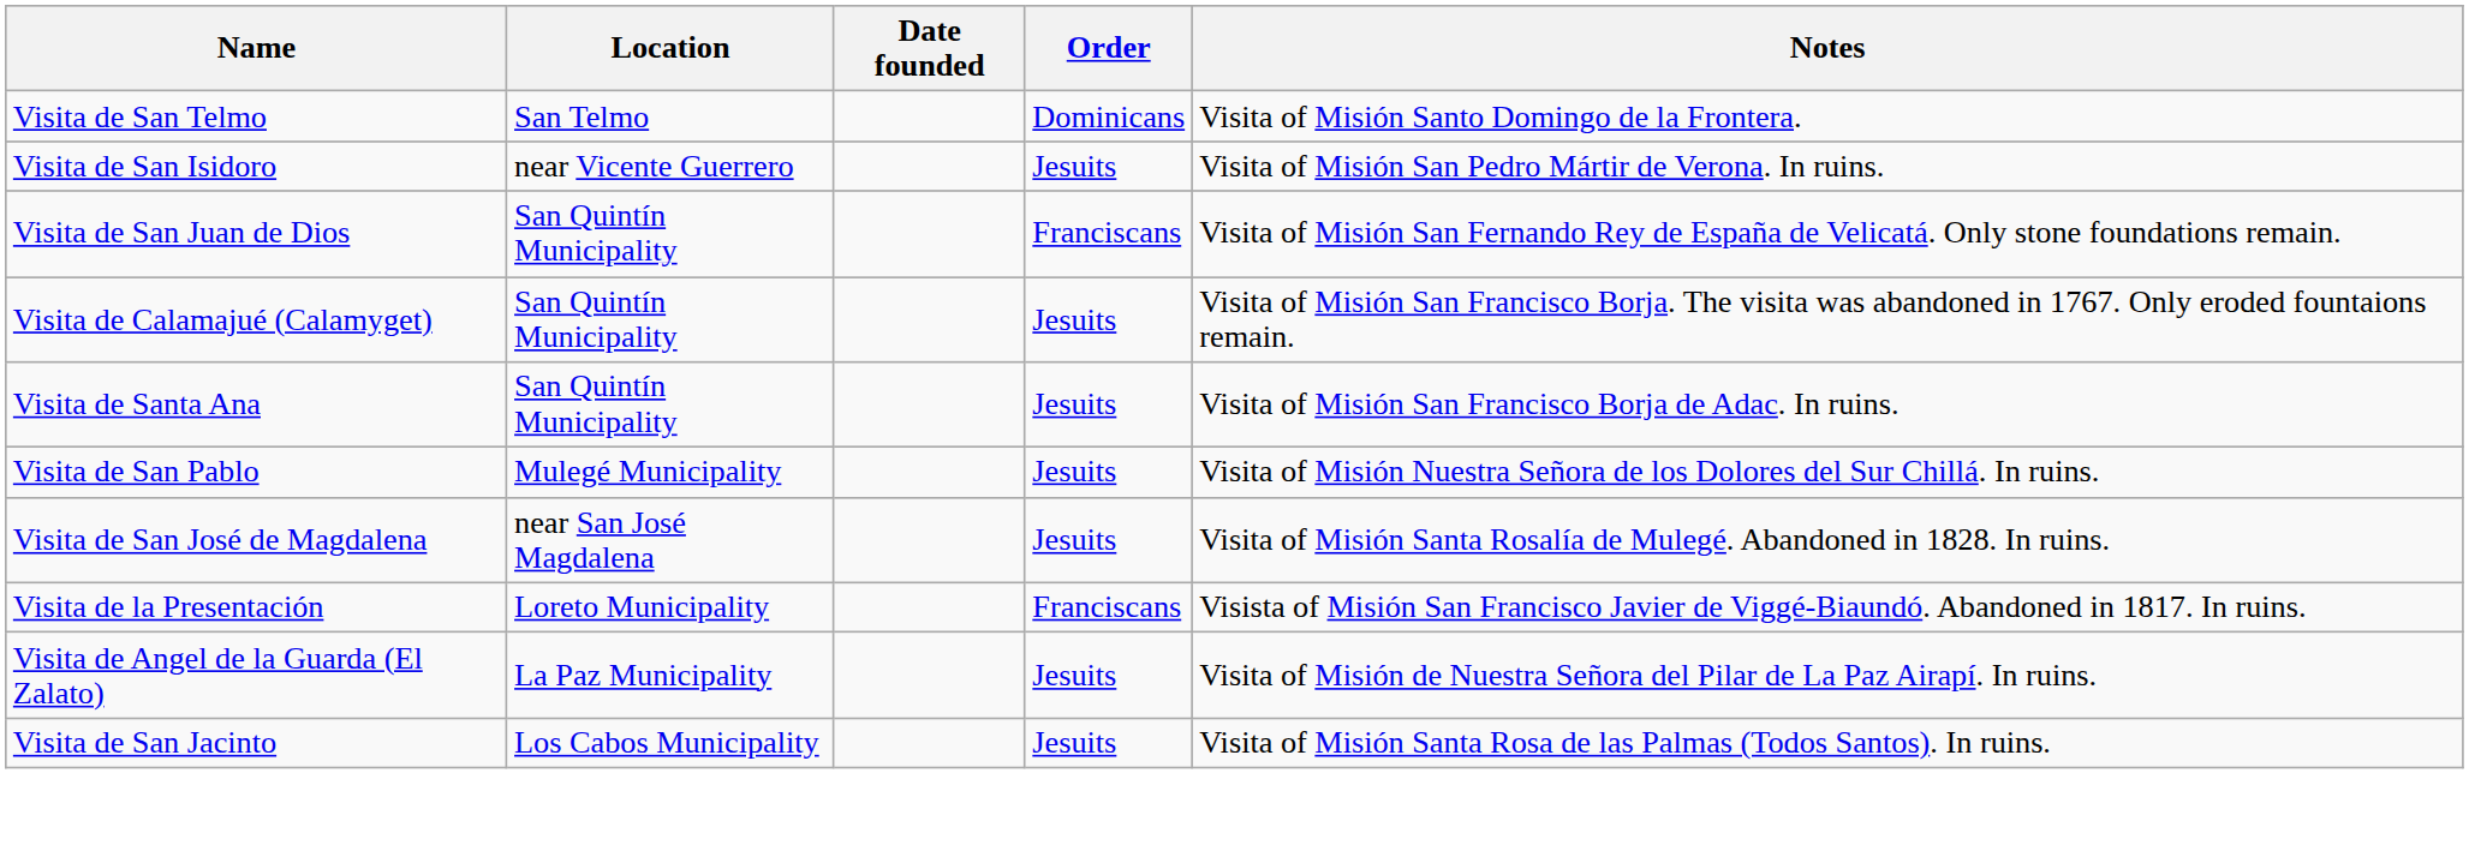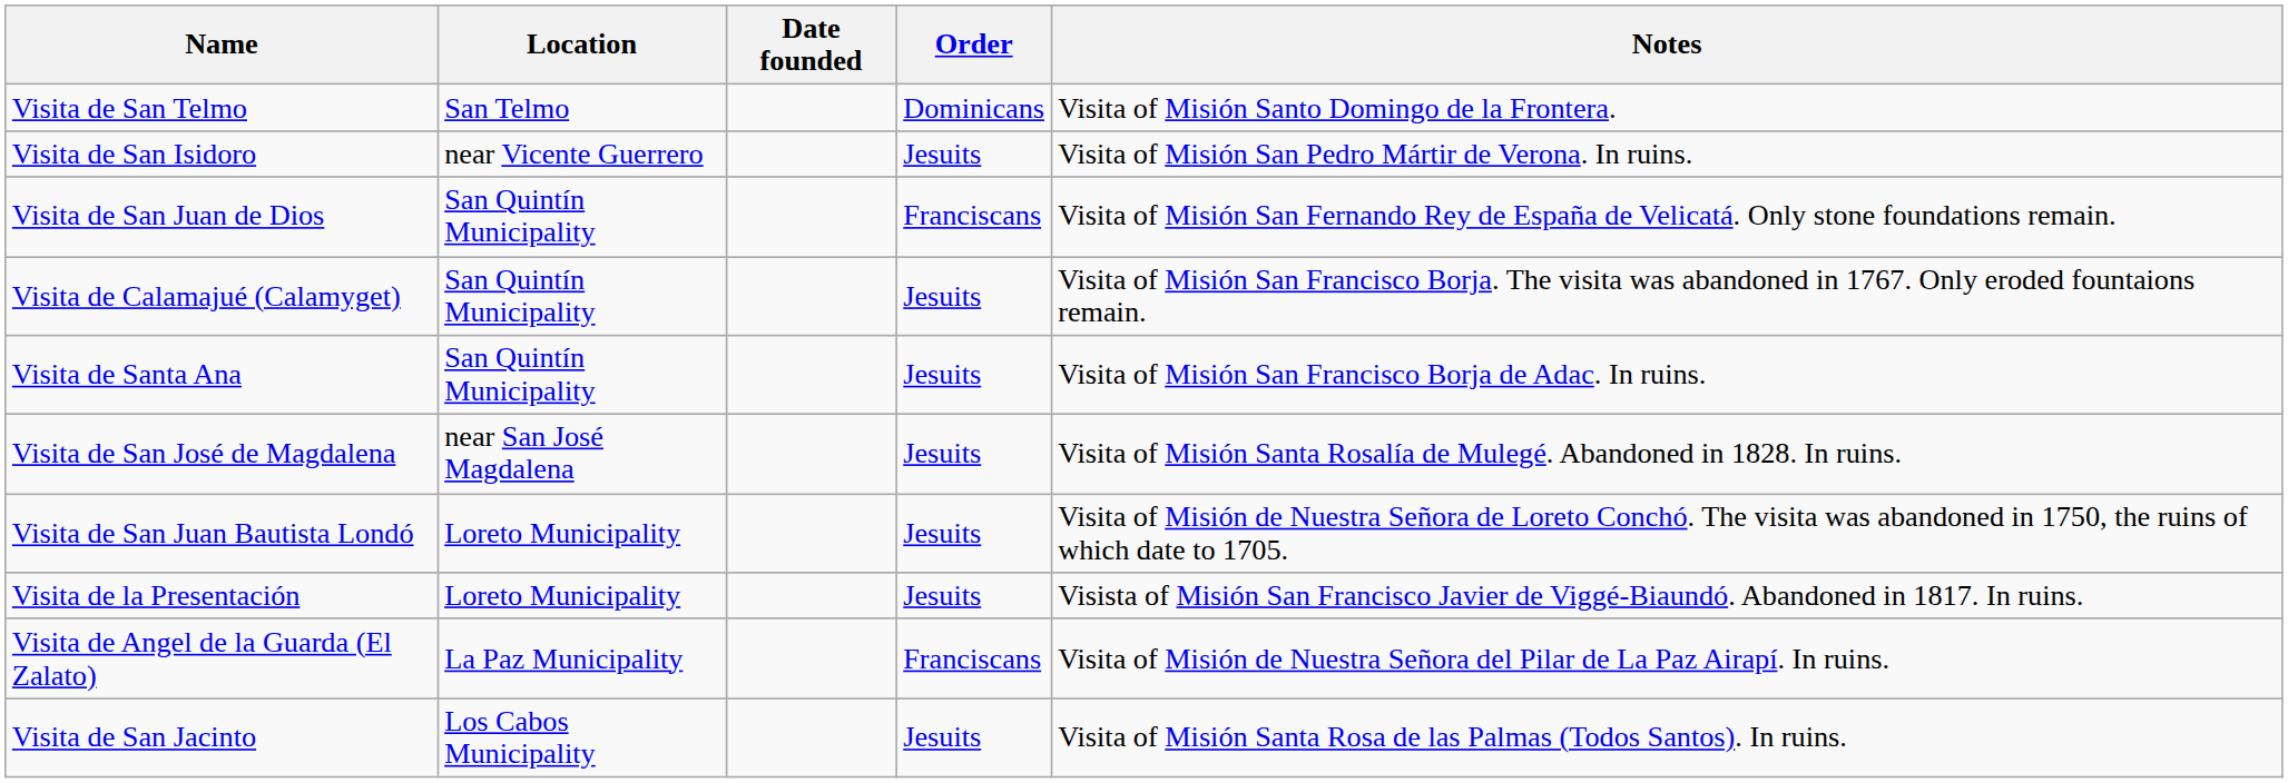- row: Visita de San Pablo | Mulegé Municipality | Jesuits | Visita of Misión Nuestra Señora de los Dolores del Sur Chillá. In ruins.
+ row: Visita de San Juan Bautista Londó | Loreto Municipality | Jesuits | Visita of Misión de Nuestra Señora de Loreto Conchó. The visita was abandoned in 1750, the ruins of which date to 1705.
Visita de la Presentación | Order: Franciscans -> Jesuits
Visita de Angel de la Guarda (El Zalato) | Order: Jesuits -> Franciscans
